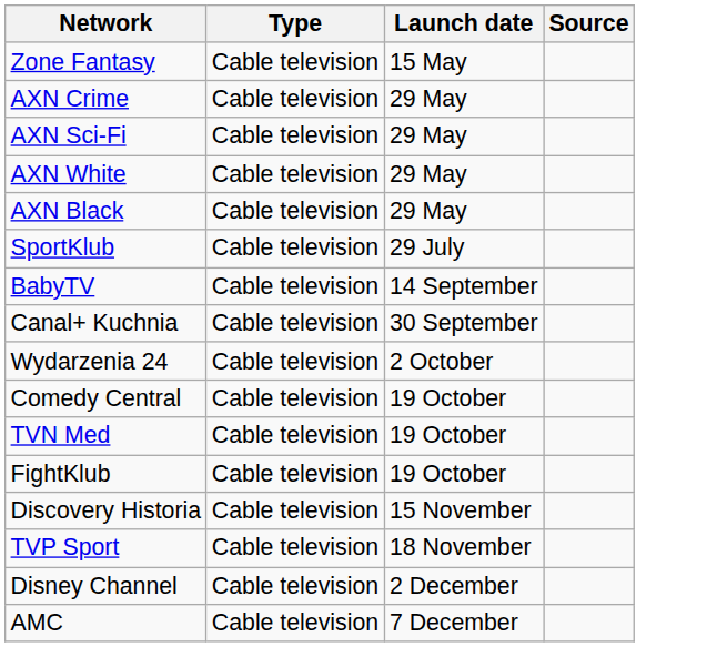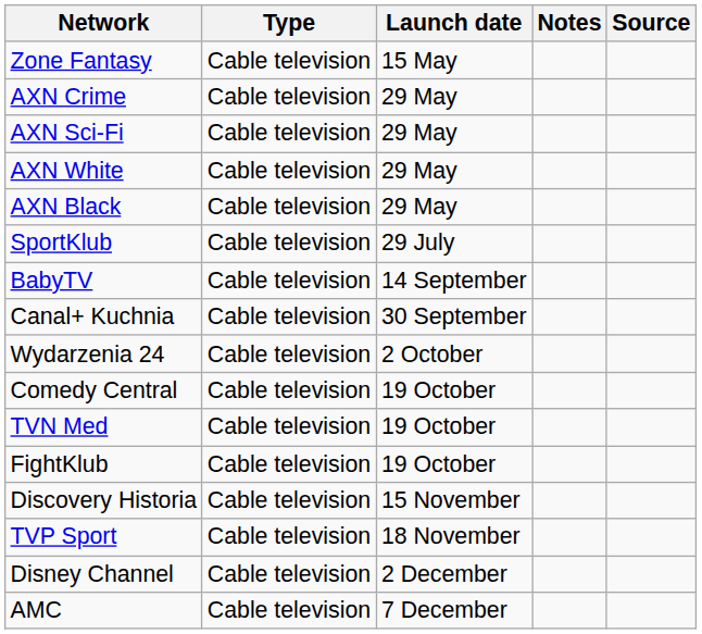+ column: Notes
